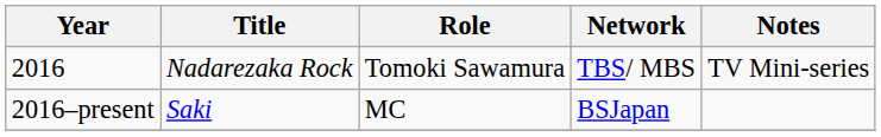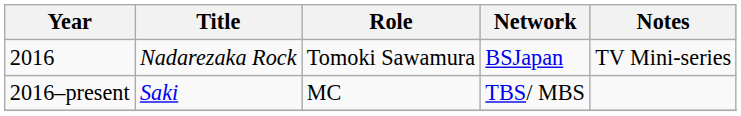2016 | Network: TBS/ MBS -> BSJapan
2016–present | Network: BSJapan -> TBS/ MBS
